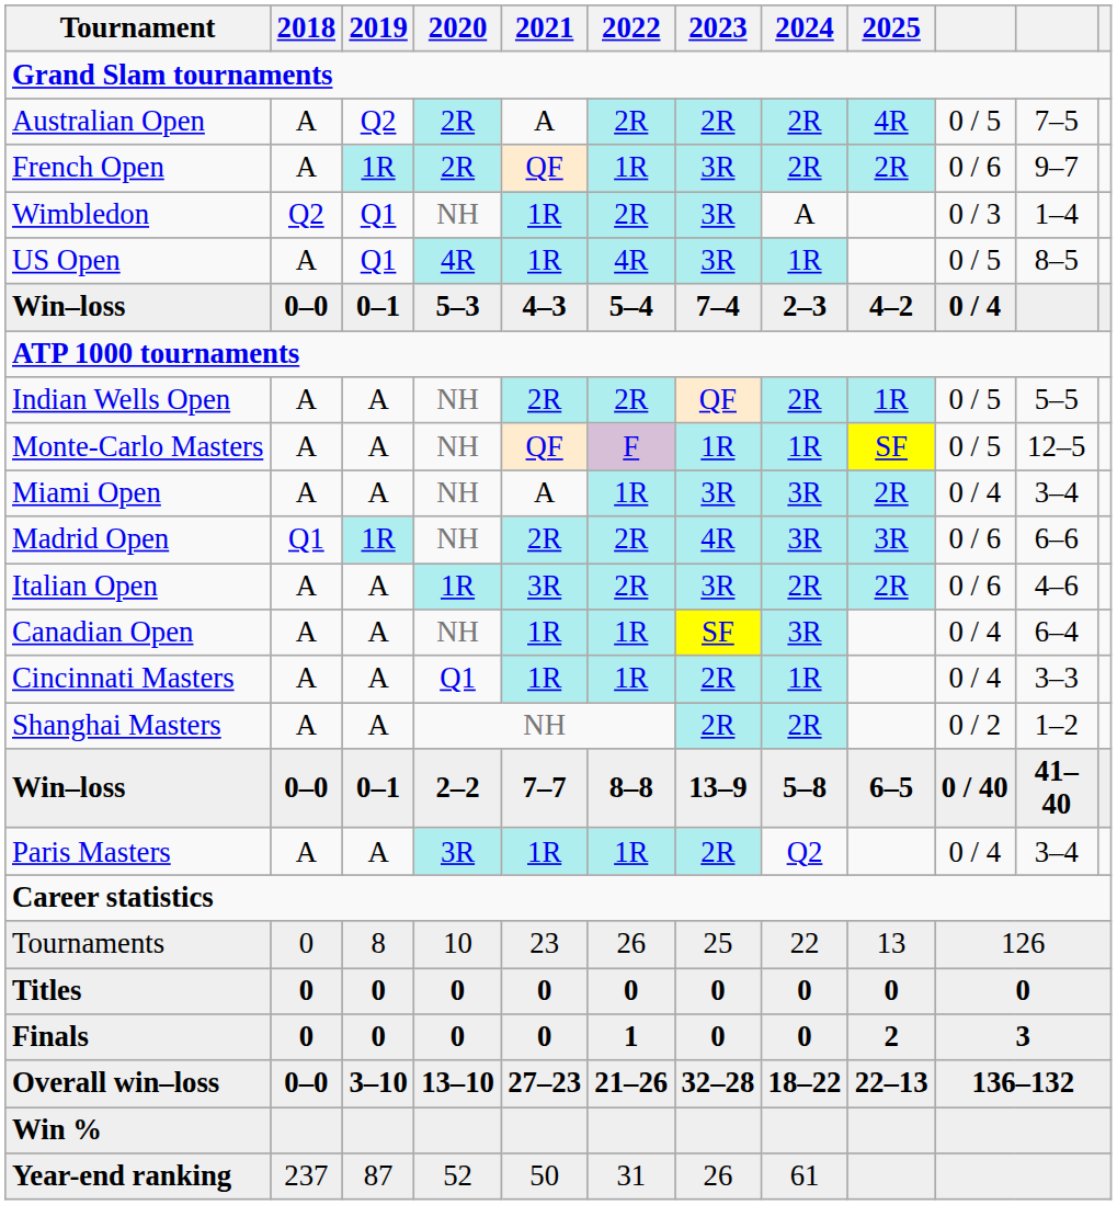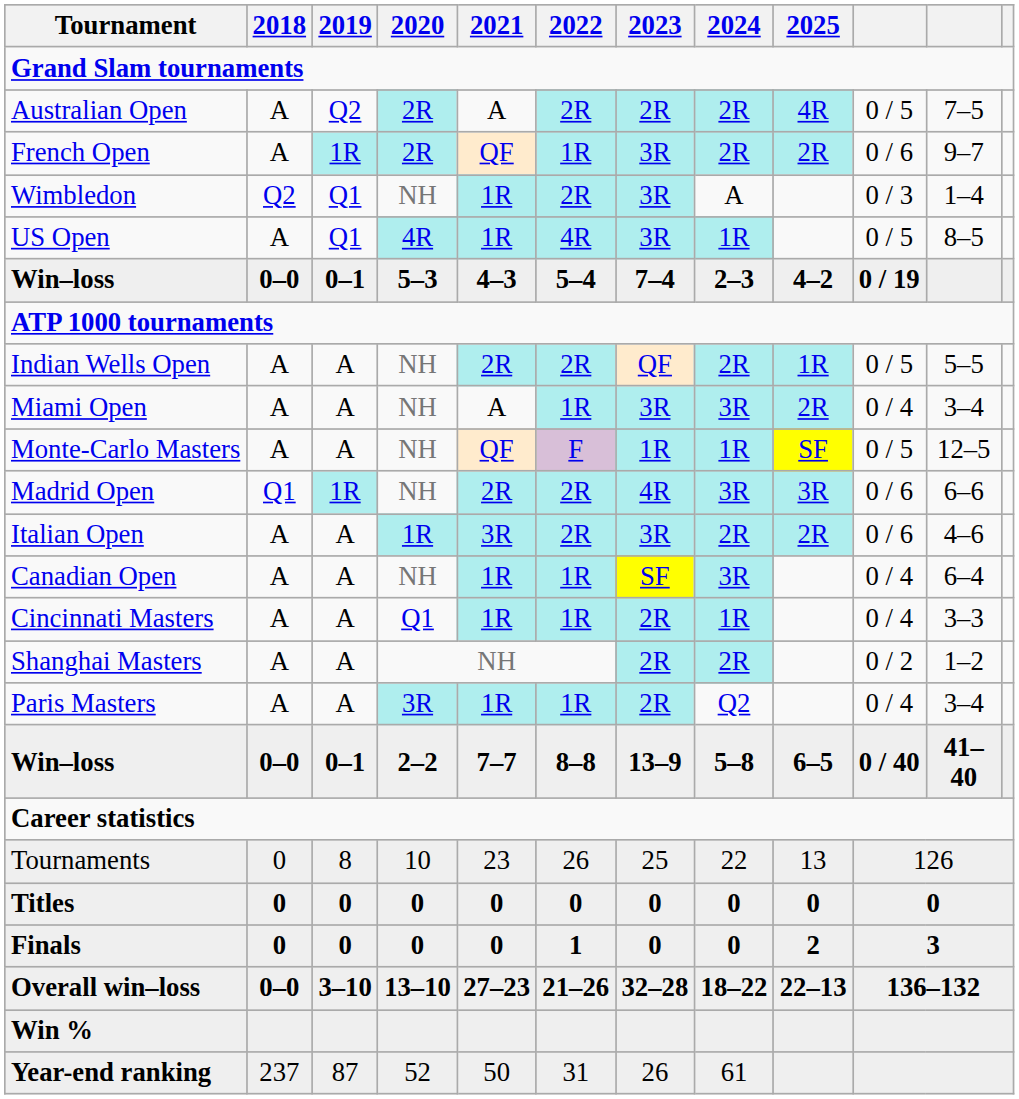Win–loss / 5–3 | column 10: 0 / 4 -> 0 / 19
rows swapped: Miami Open <-> Monte-Carlo Masters
rows swapped: Paris Masters <-> Win–loss / 2–2
